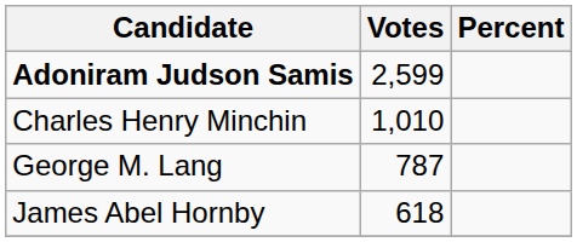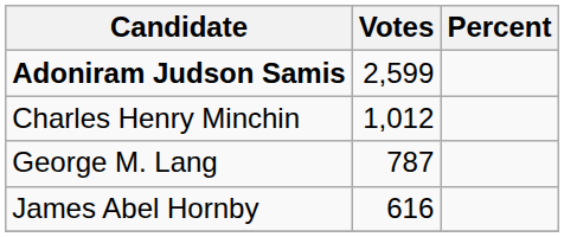Charles Henry Minchin | Votes: 1,010 -> 1,012
James Abel Hornby | Votes: 618 -> 616
